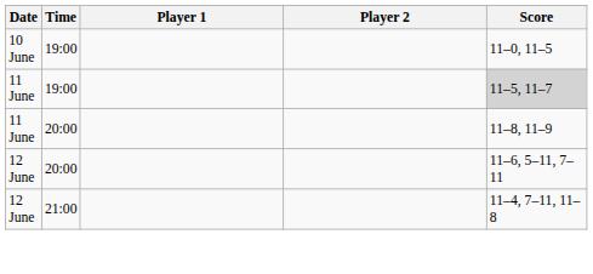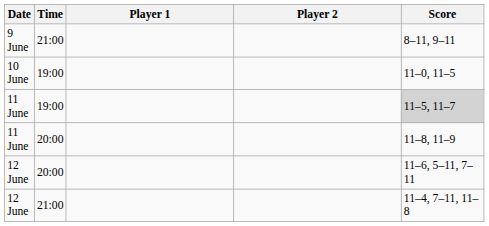+ row: 9 June | 21:00 | 8–11, 9–11
